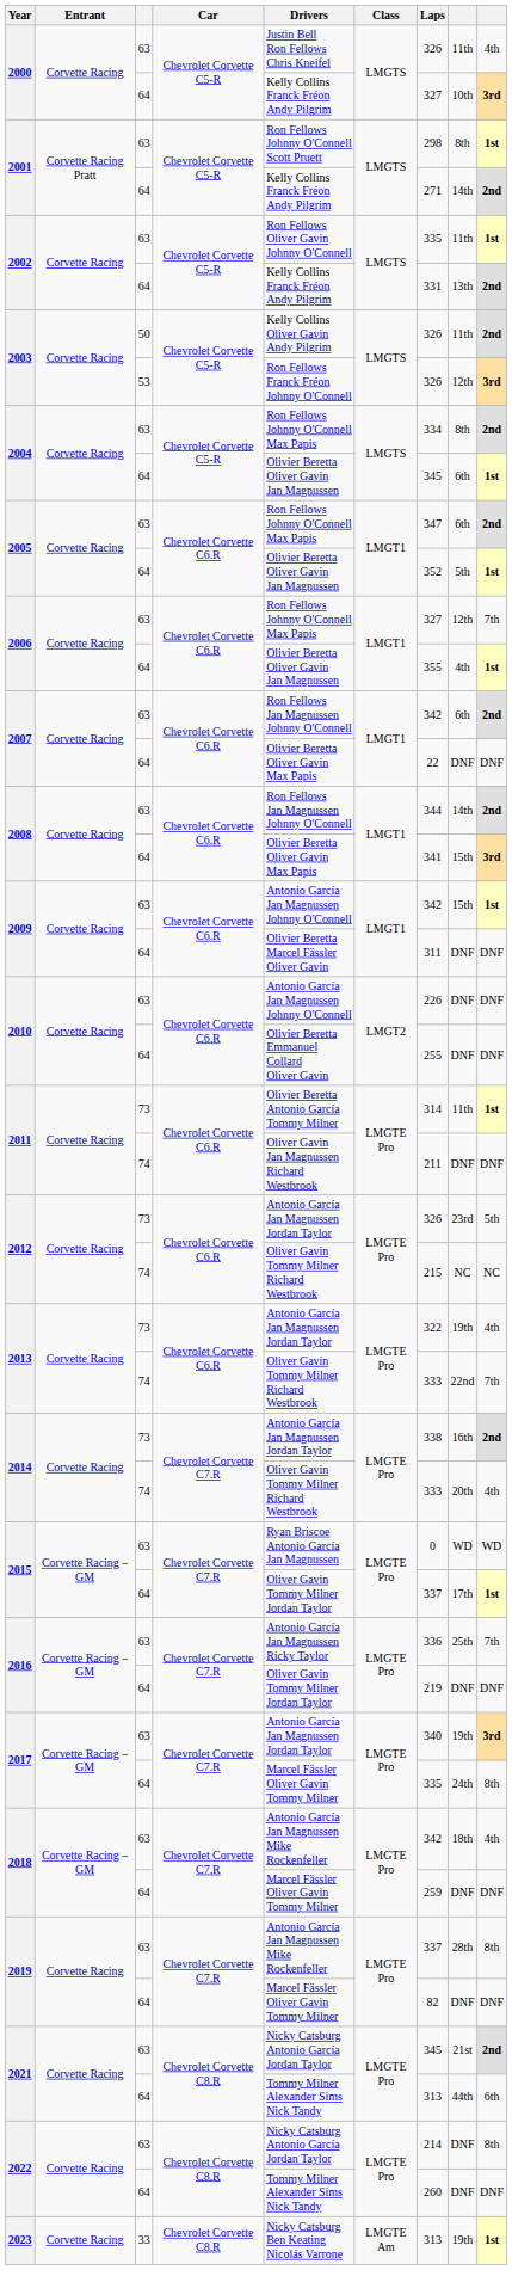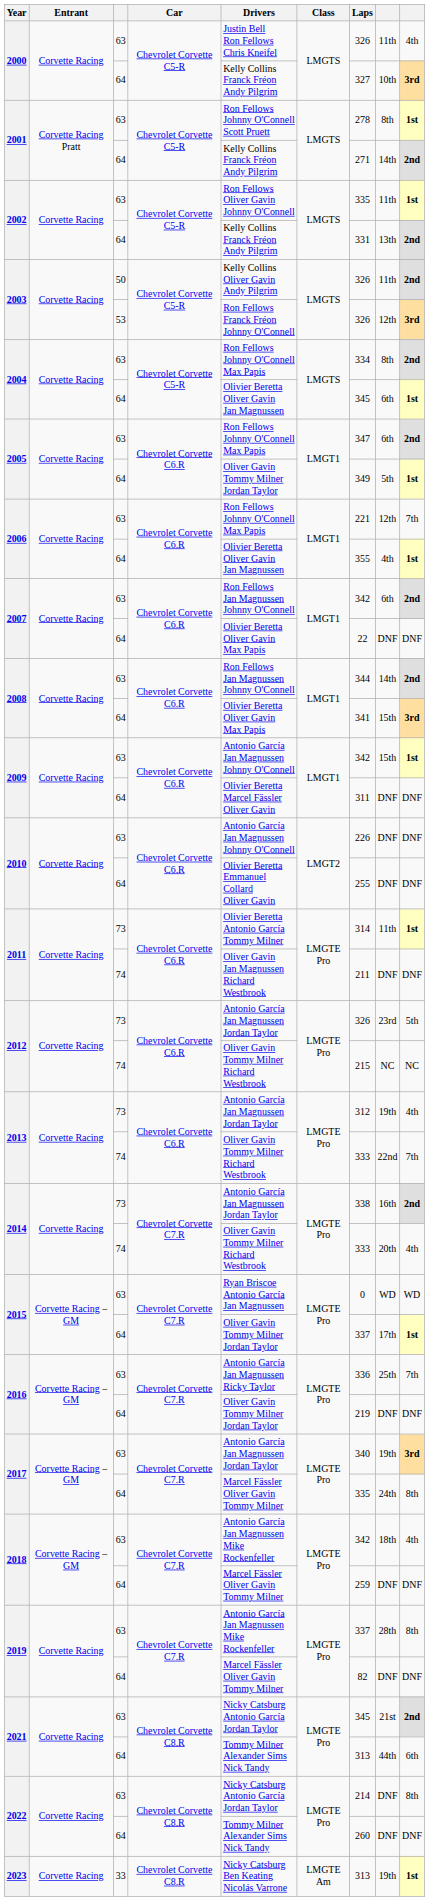2001 / 63 | Laps: 298 -> 278
2005 / 64 | Drivers: Olivier Beretta Oliver Gavin Jan Magnussen -> Oliver Gavin Tommy Milner Jordan Taylor
2005 / 64 | Laps: 352 -> 349
2006 / 63 | Laps: 327 -> 221
2013 / 73 | Laps: 322 -> 312
